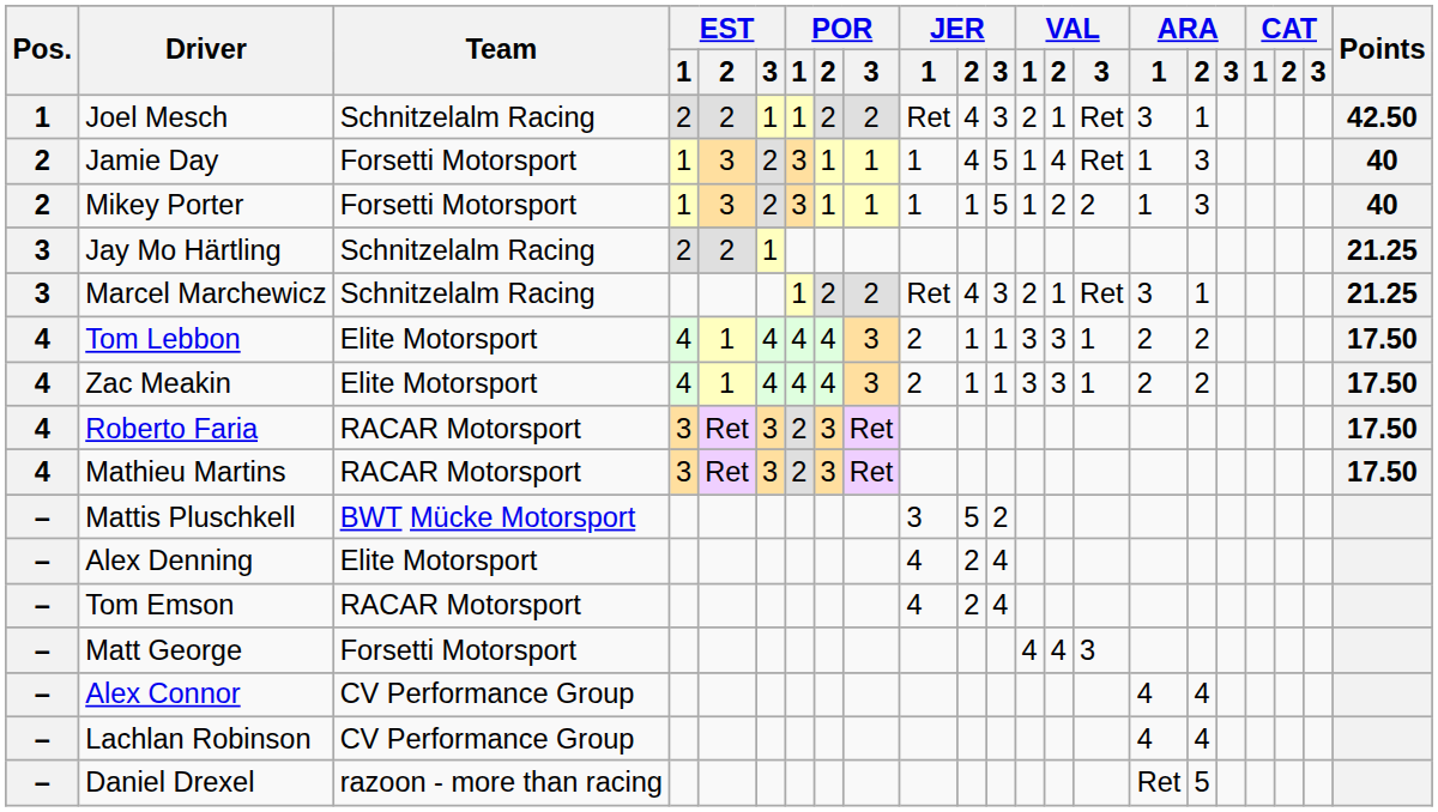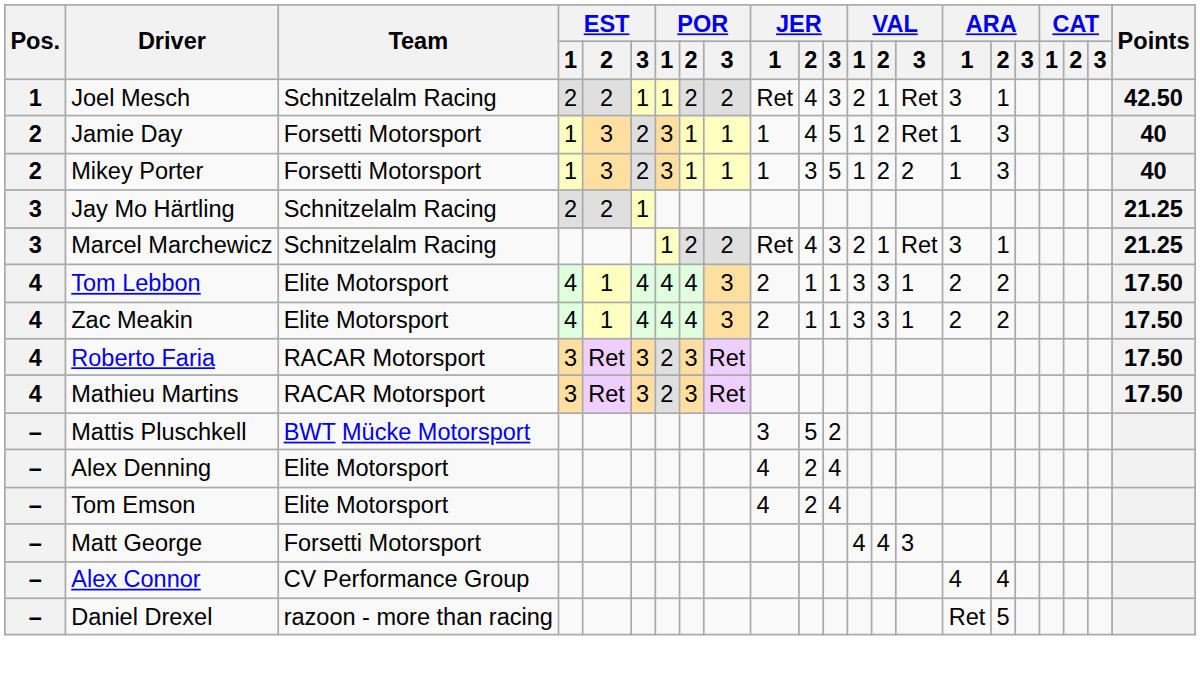Jamie Day | VAL / 2: 4 -> 2
Mikey Porter | JER / 2: 1 -> 3
Tom Emson | Team: RACAR Motorsport -> Elite Motorsport
- row: – | Lachlan Robinson | CV Performance Group | 4 | 4
